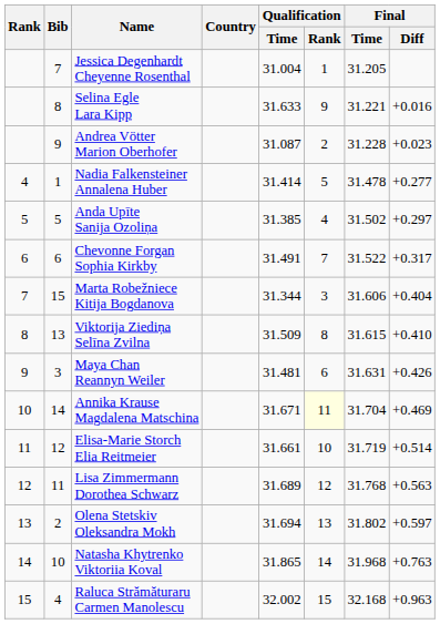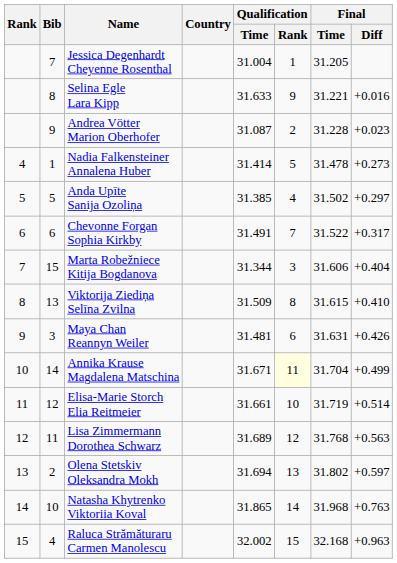Nadia Falkensteiner Annalena Huber | Final / Diff: +0.277 -> +0.273
Annika Krause Magdalena Matschina | Final / Diff: +0.469 -> +0.499
